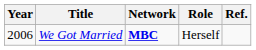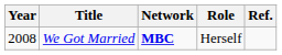We Got Married | Year: 2006 -> 2008
